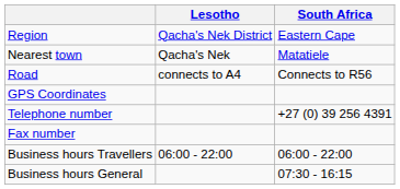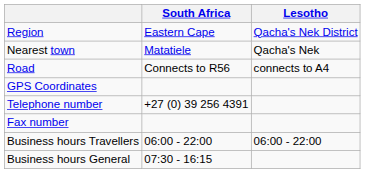columns swapped: South Africa <-> Lesotho
